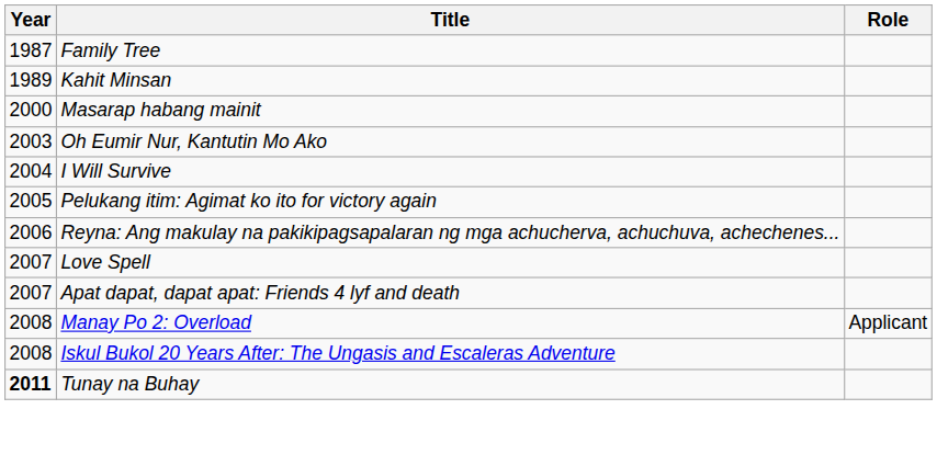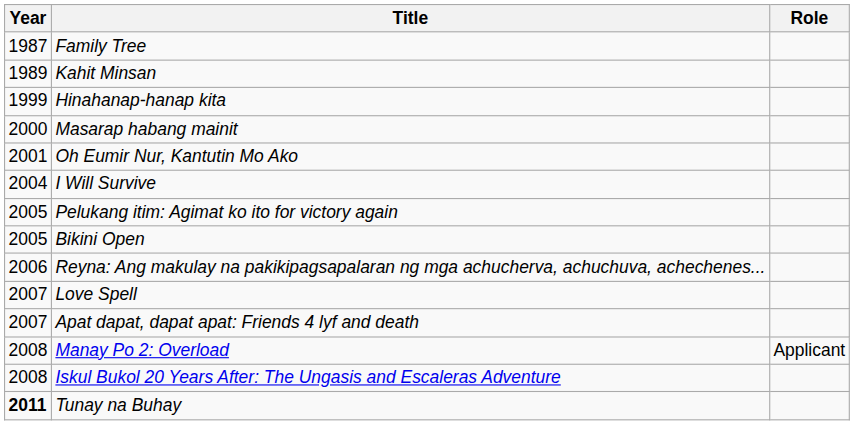+ row: 1999 | Hinahanap-hanap kita
Oh Eumir Nur, Kantutin Mo Ako | Year: 2003 -> 2001
+ row: 2005 | Bikini Open
